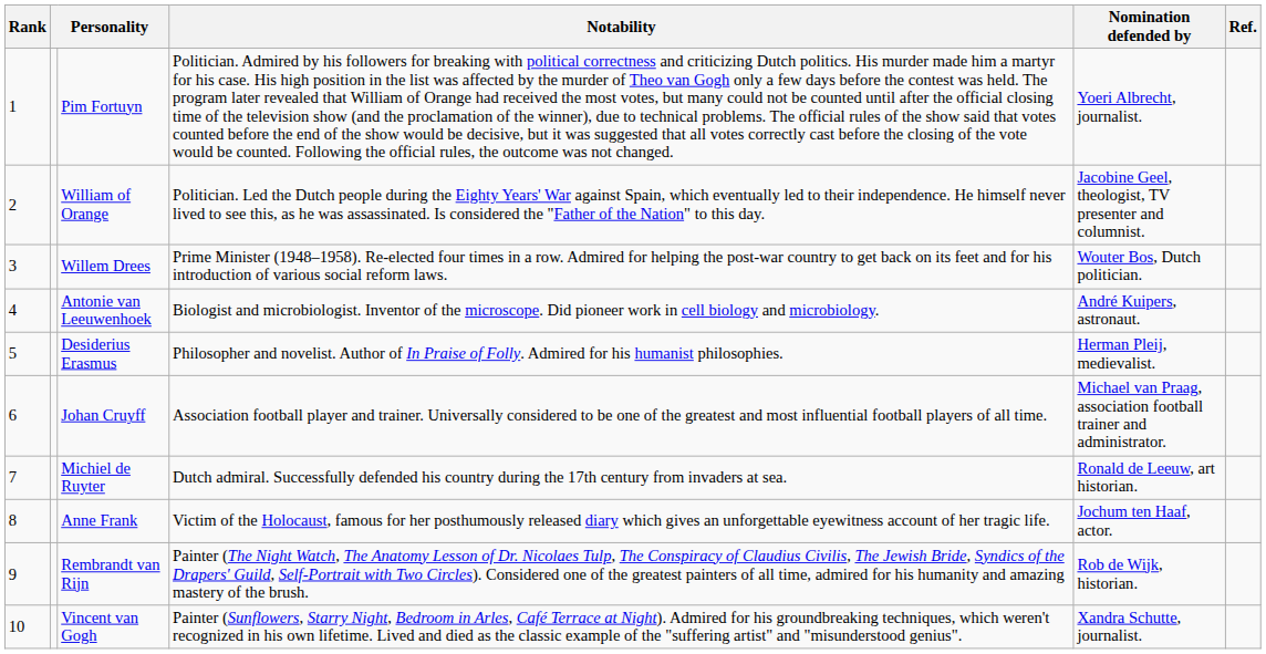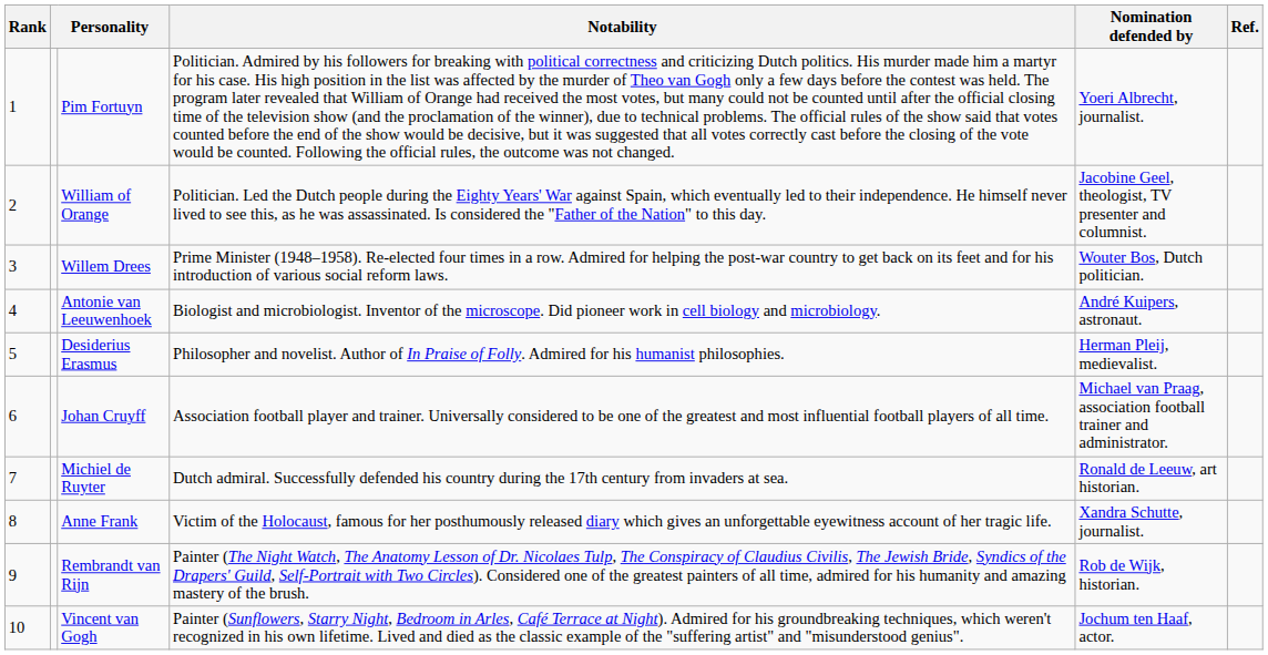Anne Frank | Nomination defended by: Jochum ten Haaf, actor. -> Xandra Schutte, journalist.
Vincent van Gogh | Nomination defended by: Xandra Schutte, journalist. -> Jochum ten Haaf, actor.
